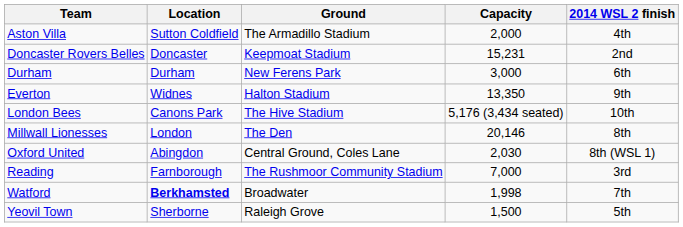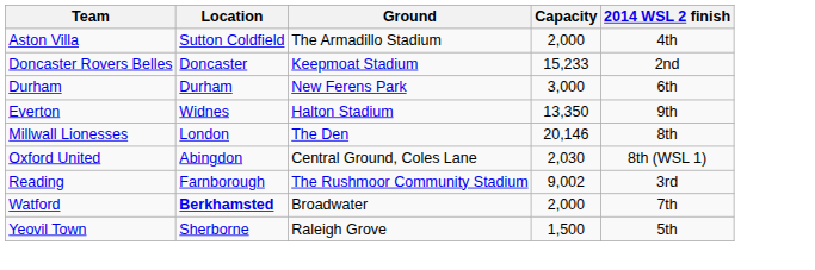Doncaster Rovers Belles | Capacity: 15,231 -> 15,233
- row: London Bees | Canons Park | The Hive Stadium | 5,176 (3,434 seated) | 10th
Reading | Capacity: 7,000 -> 9,002
Watford | Capacity: 1,998 -> 2,000
